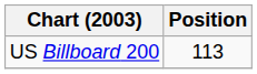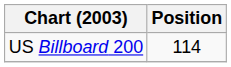US Billboard 200 | Position: 113 -> 114
